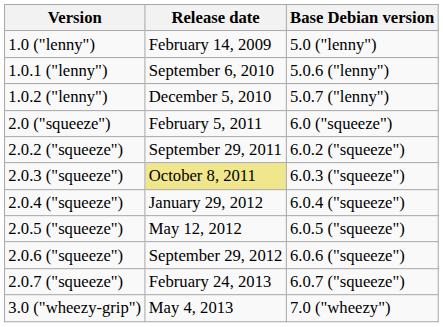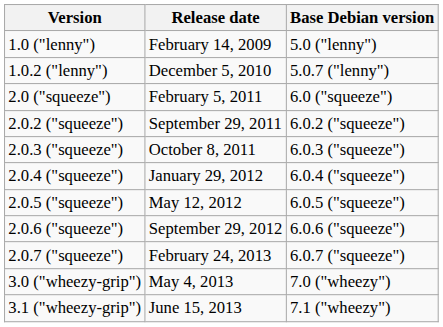- row: 1.0.1 ("lenny") | September 6, 2010 | 5.0.6 ("lenny")
2.0.3 ("squeeze") | Release date: khaki background -> no background
+ row: 3.1 ("wheezy-grip") | June 15, 2013 | 7.1 ("wheezy")
